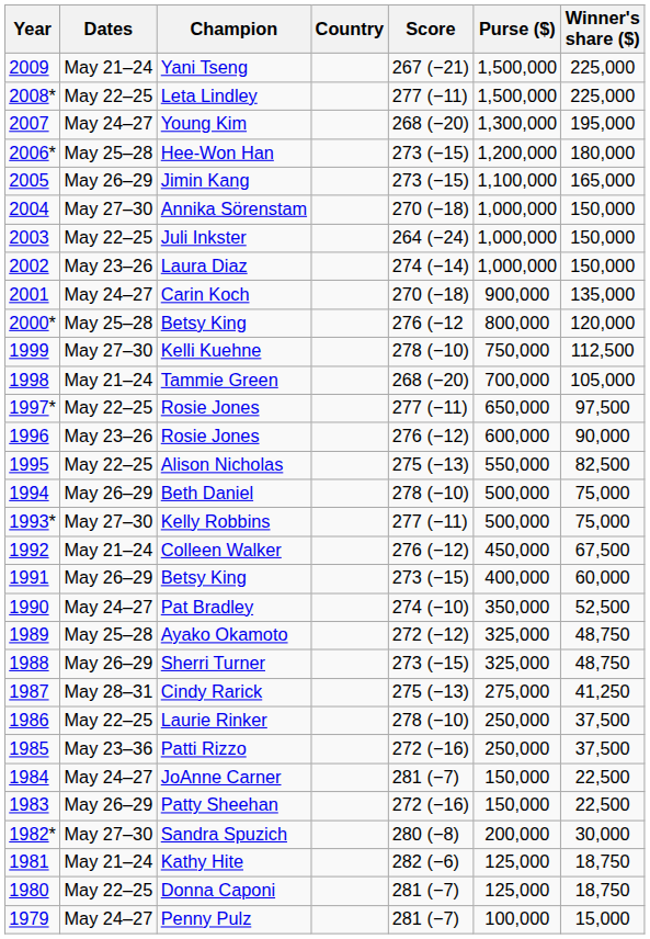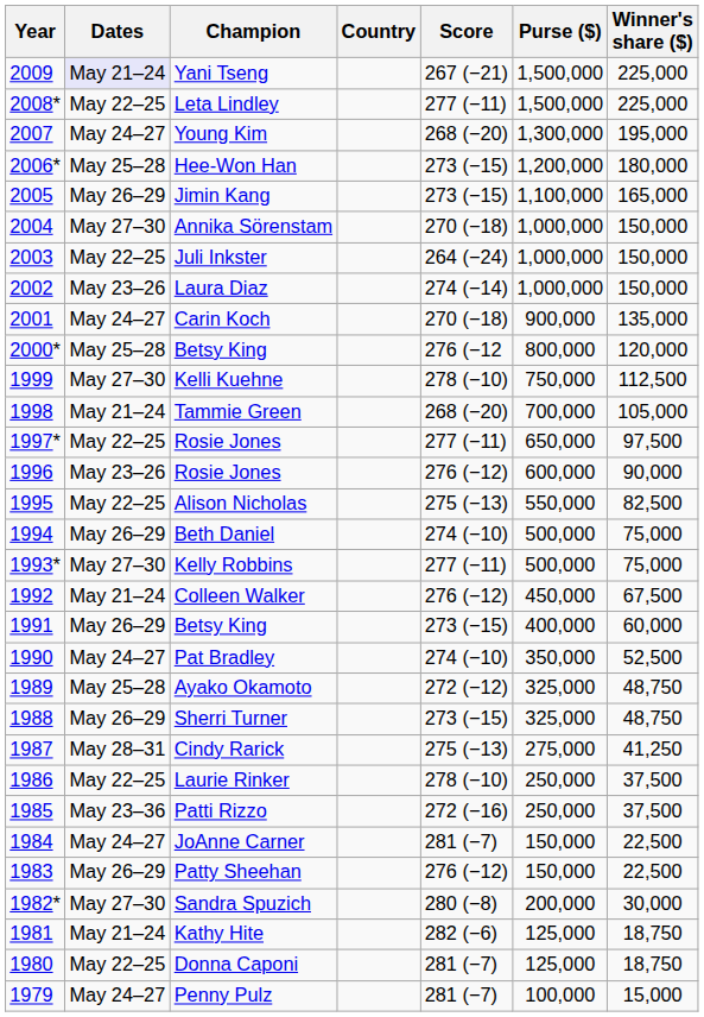Yani Tseng | Dates: no background -> lavender background
Beth Daniel | Score: 278 (−10) -> 274 (−10)
Patty Sheehan | Score: 272 (−16) -> 276 (−12)
